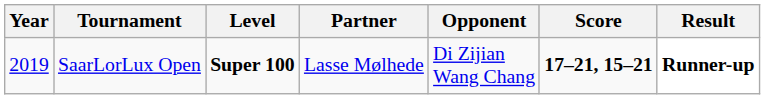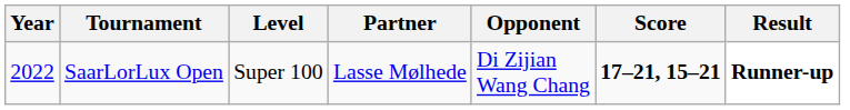SaarLorLux Open | Year: 2019 -> 2022
SaarLorLux Open | Level: bold -> normal
